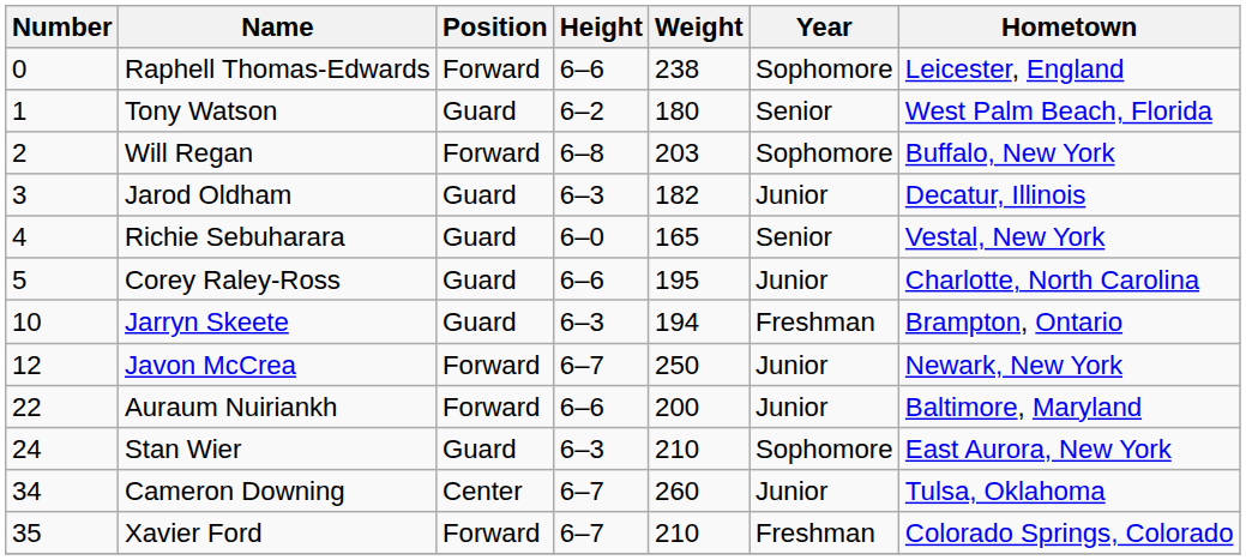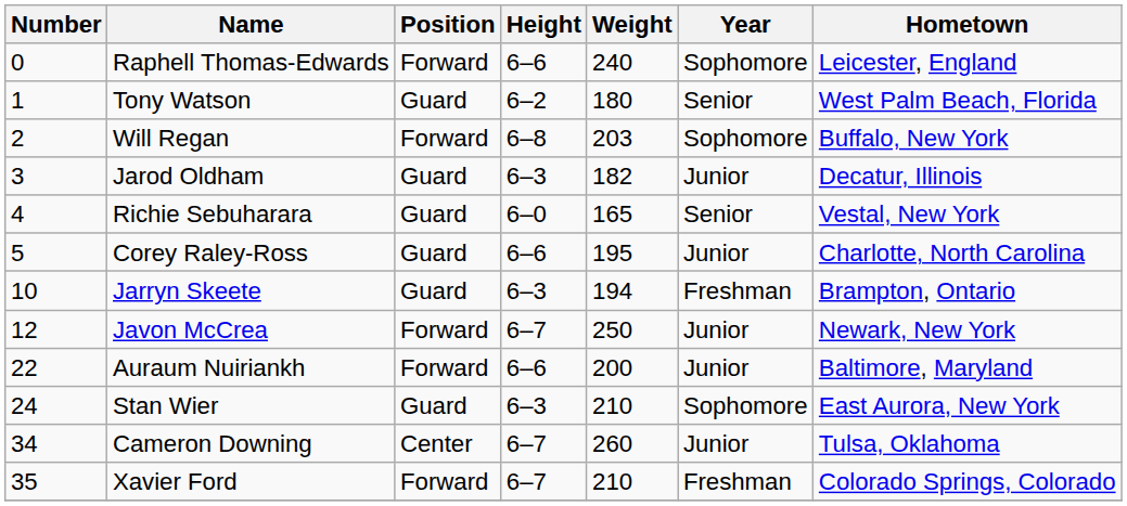Raphell Thomas-Edwards | Weight: 238 -> 240
